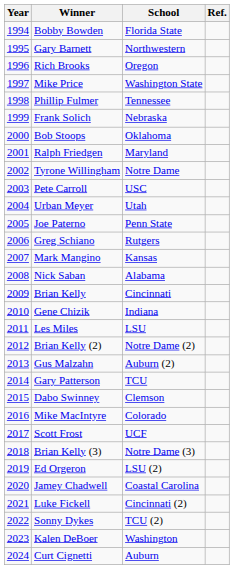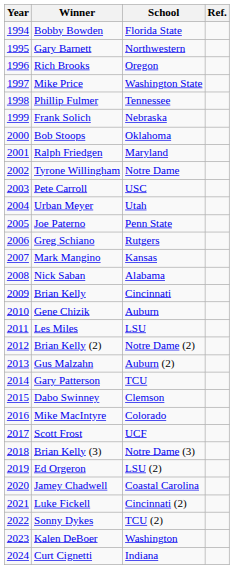Gene Chizik | School: Indiana -> Auburn
Curt Cignetti | School: Auburn -> Indiana
